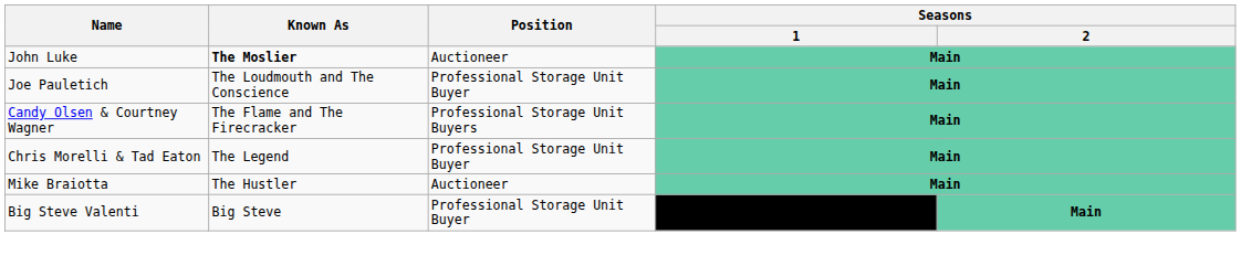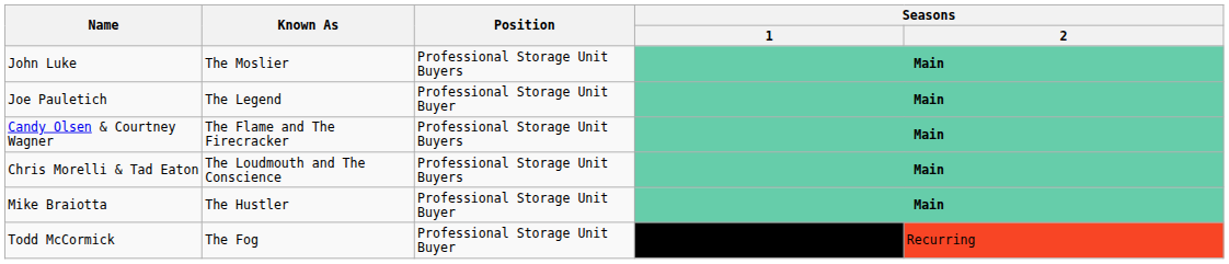John Luke | Known As: bold -> normal
John Luke | Position: Auctioneer -> Professional Storage Unit Buyers
Joe Pauletich | Known As: The Loudmouth and The Conscience -> The Legend
Chris Morelli & Tad Eaton | Known As: The Legend -> The Loudmouth and The Conscience
Chris Morelli & Tad Eaton | Position: Professional Storage Unit Buyer -> Professional Storage Unit Buyers
Mike Braiotta | Position: Auctioneer -> Professional Storage Unit Buyer
- row: Big Steve Valenti | Big Steve | Professional Storage Unit Buyer | Main
+ row: Todd McCormick | The Fog | Professional Storage Unit Buyer | Recurring
